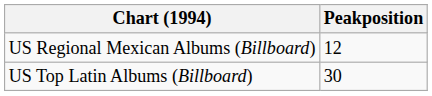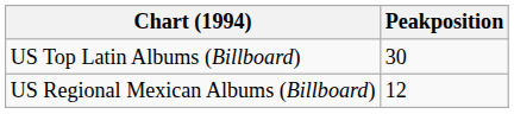rows swapped: US Regional Mexican Albums (Billboard) <-> US Top Latin Albums (Billboard)
